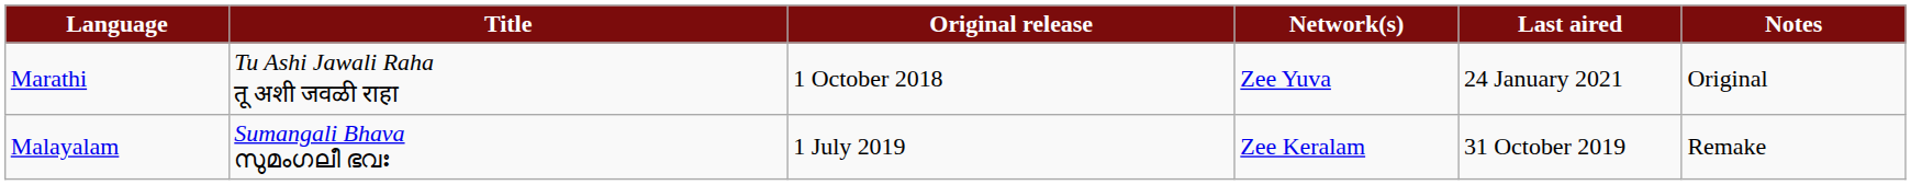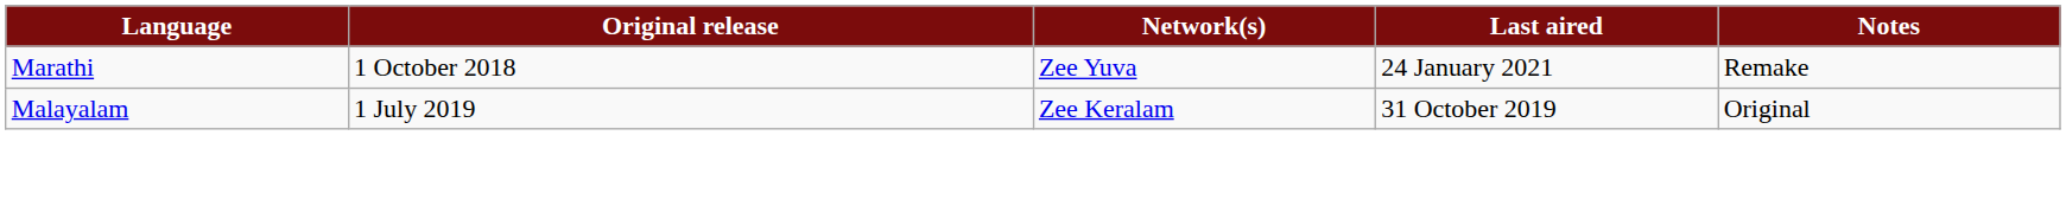- column: Title | Tu Ashi Jawali Raha तू अशी जवळी राहा | Sumangali Bhava സുമംഗലീ ഭവഃ
Marathi | Notes: Original -> Remake
Malayalam | Notes: Remake -> Original
